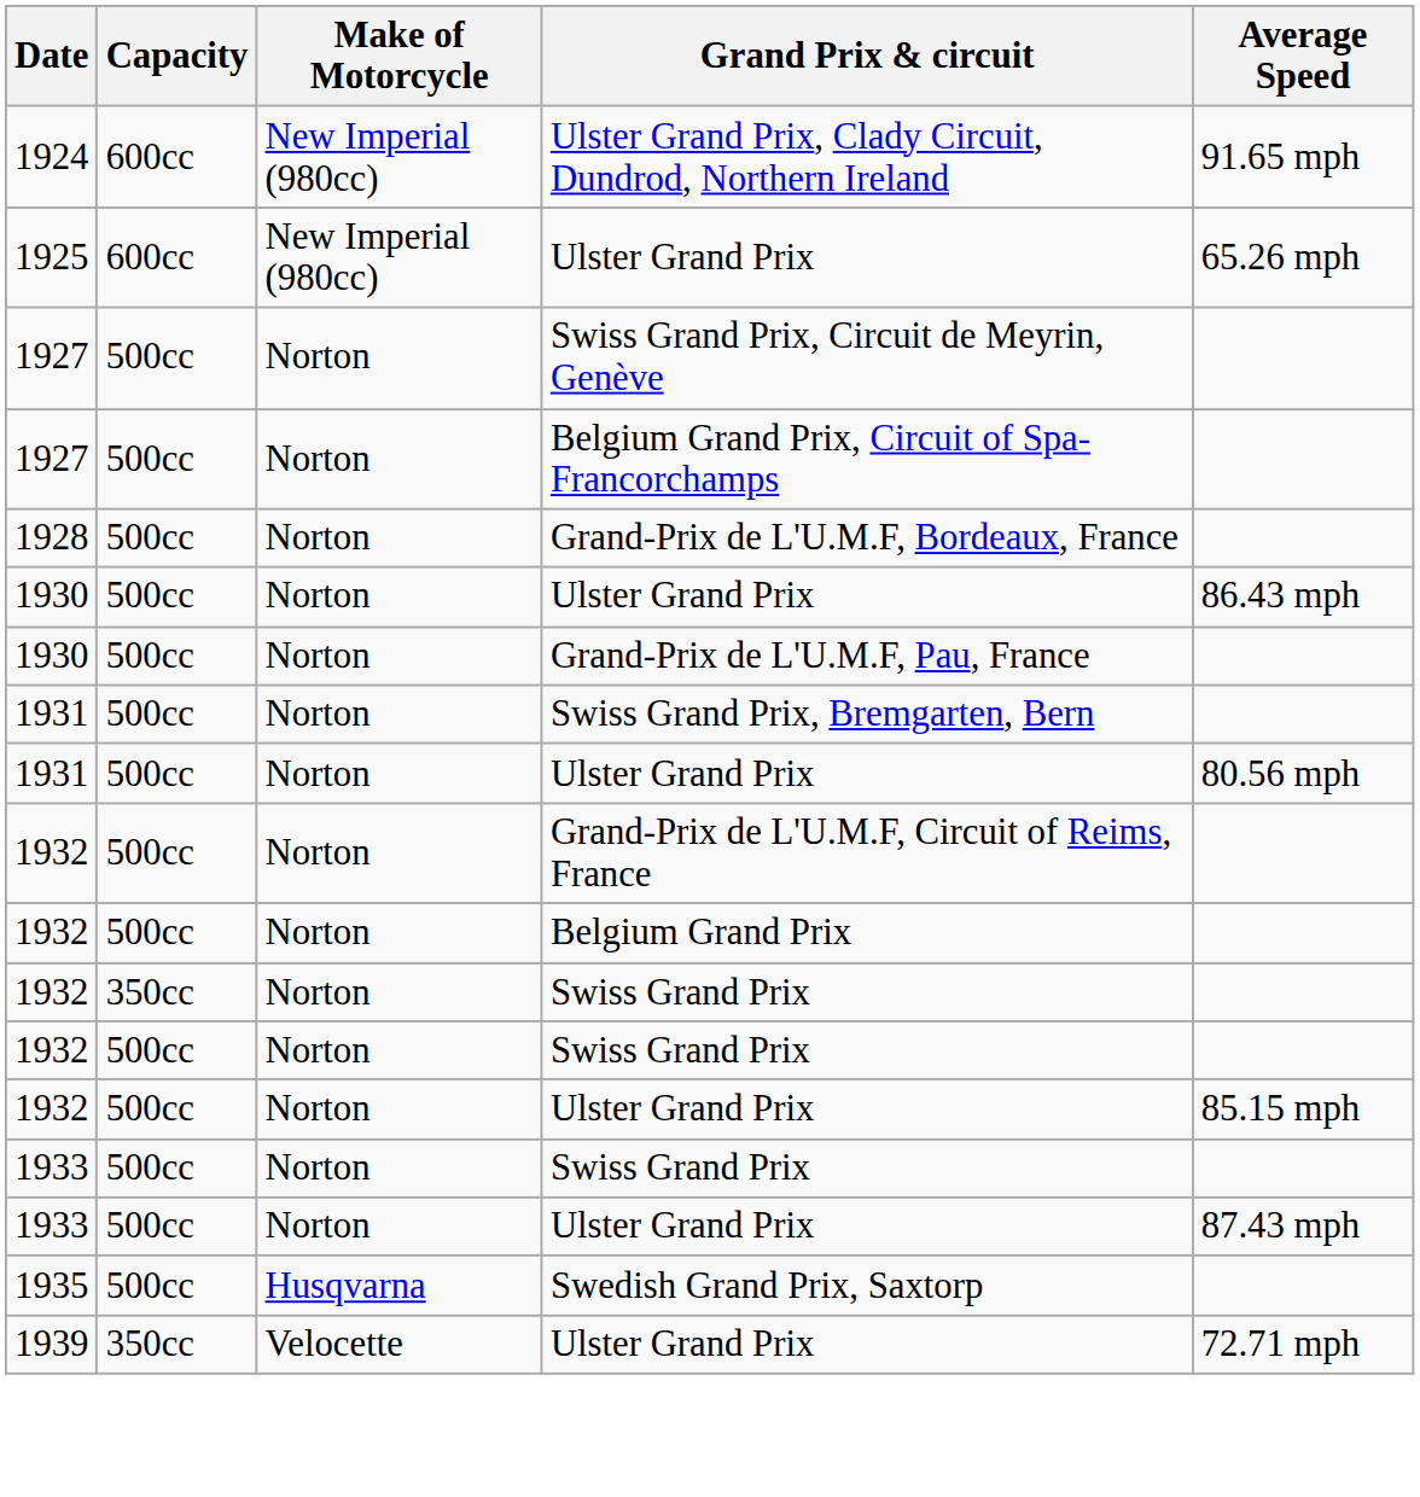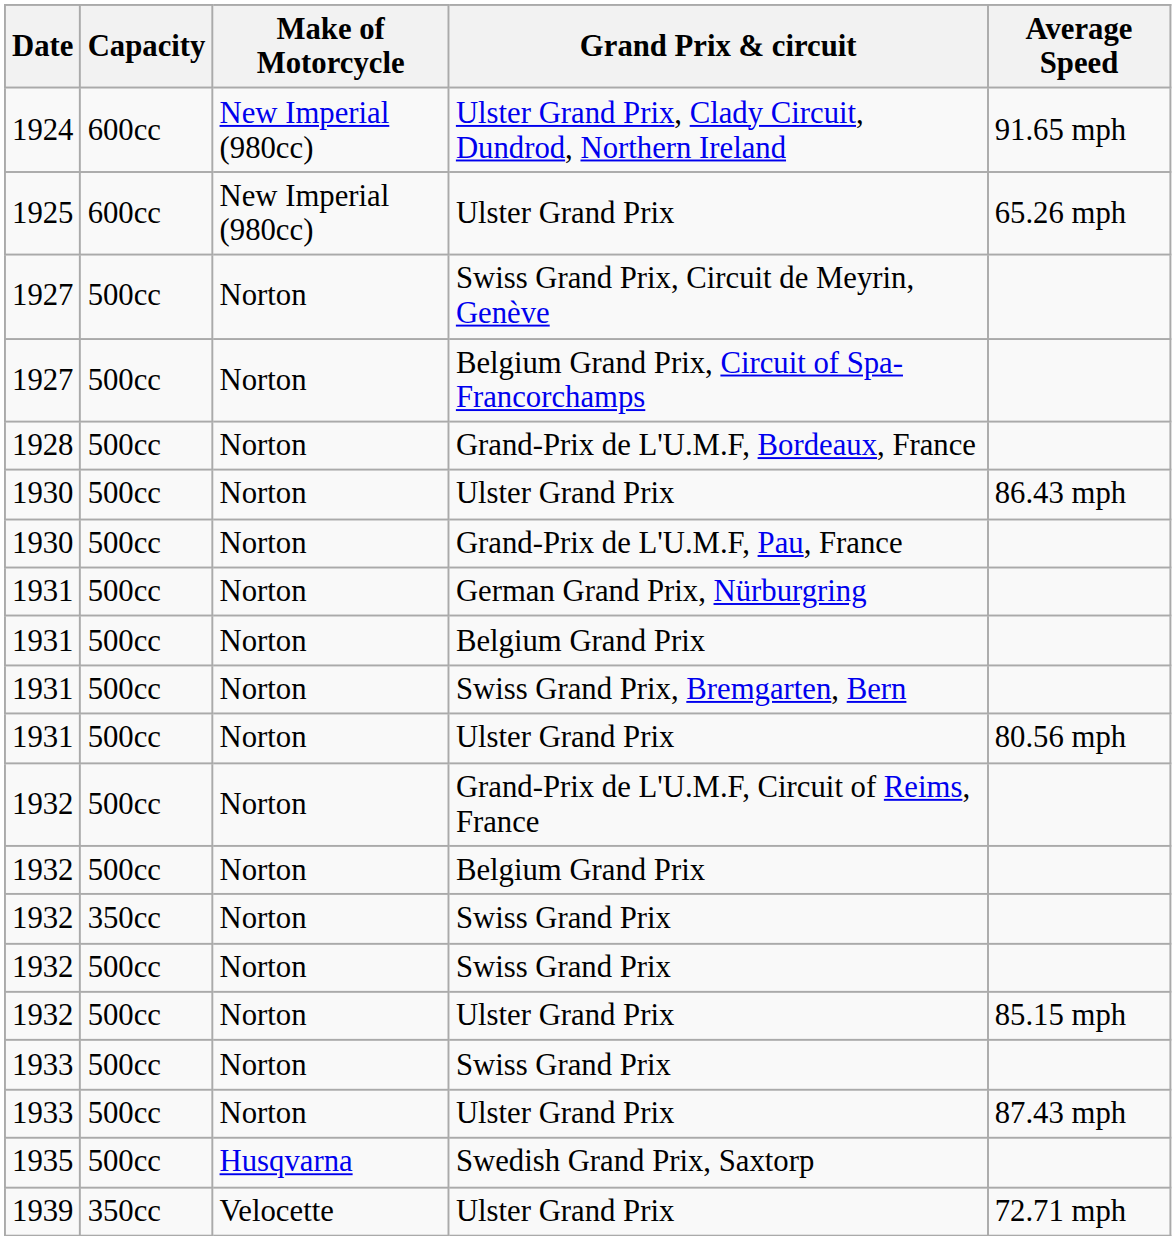+ row: 1931 | 500cc | Norton | German Grand Prix, Nürburgring
+ row: 1931 | 500cc | Norton | Belgium Grand Prix
